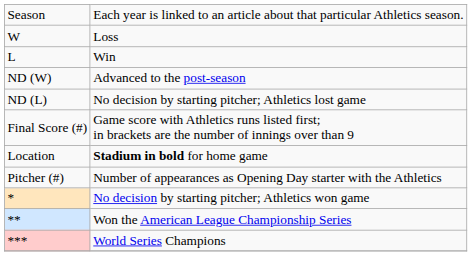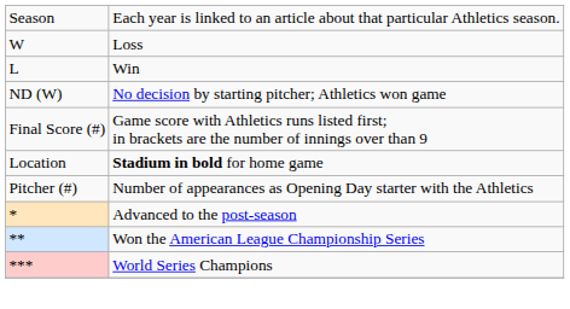ND (W) | column 2: Advanced to the post-season -> No decision by starting pitcher; Athletics won game
- row: ND (L) | No decision by starting pitcher; Athletics lost game
* | column 2: No decision by starting pitcher; Athletics won game -> Advanced to the post-season
